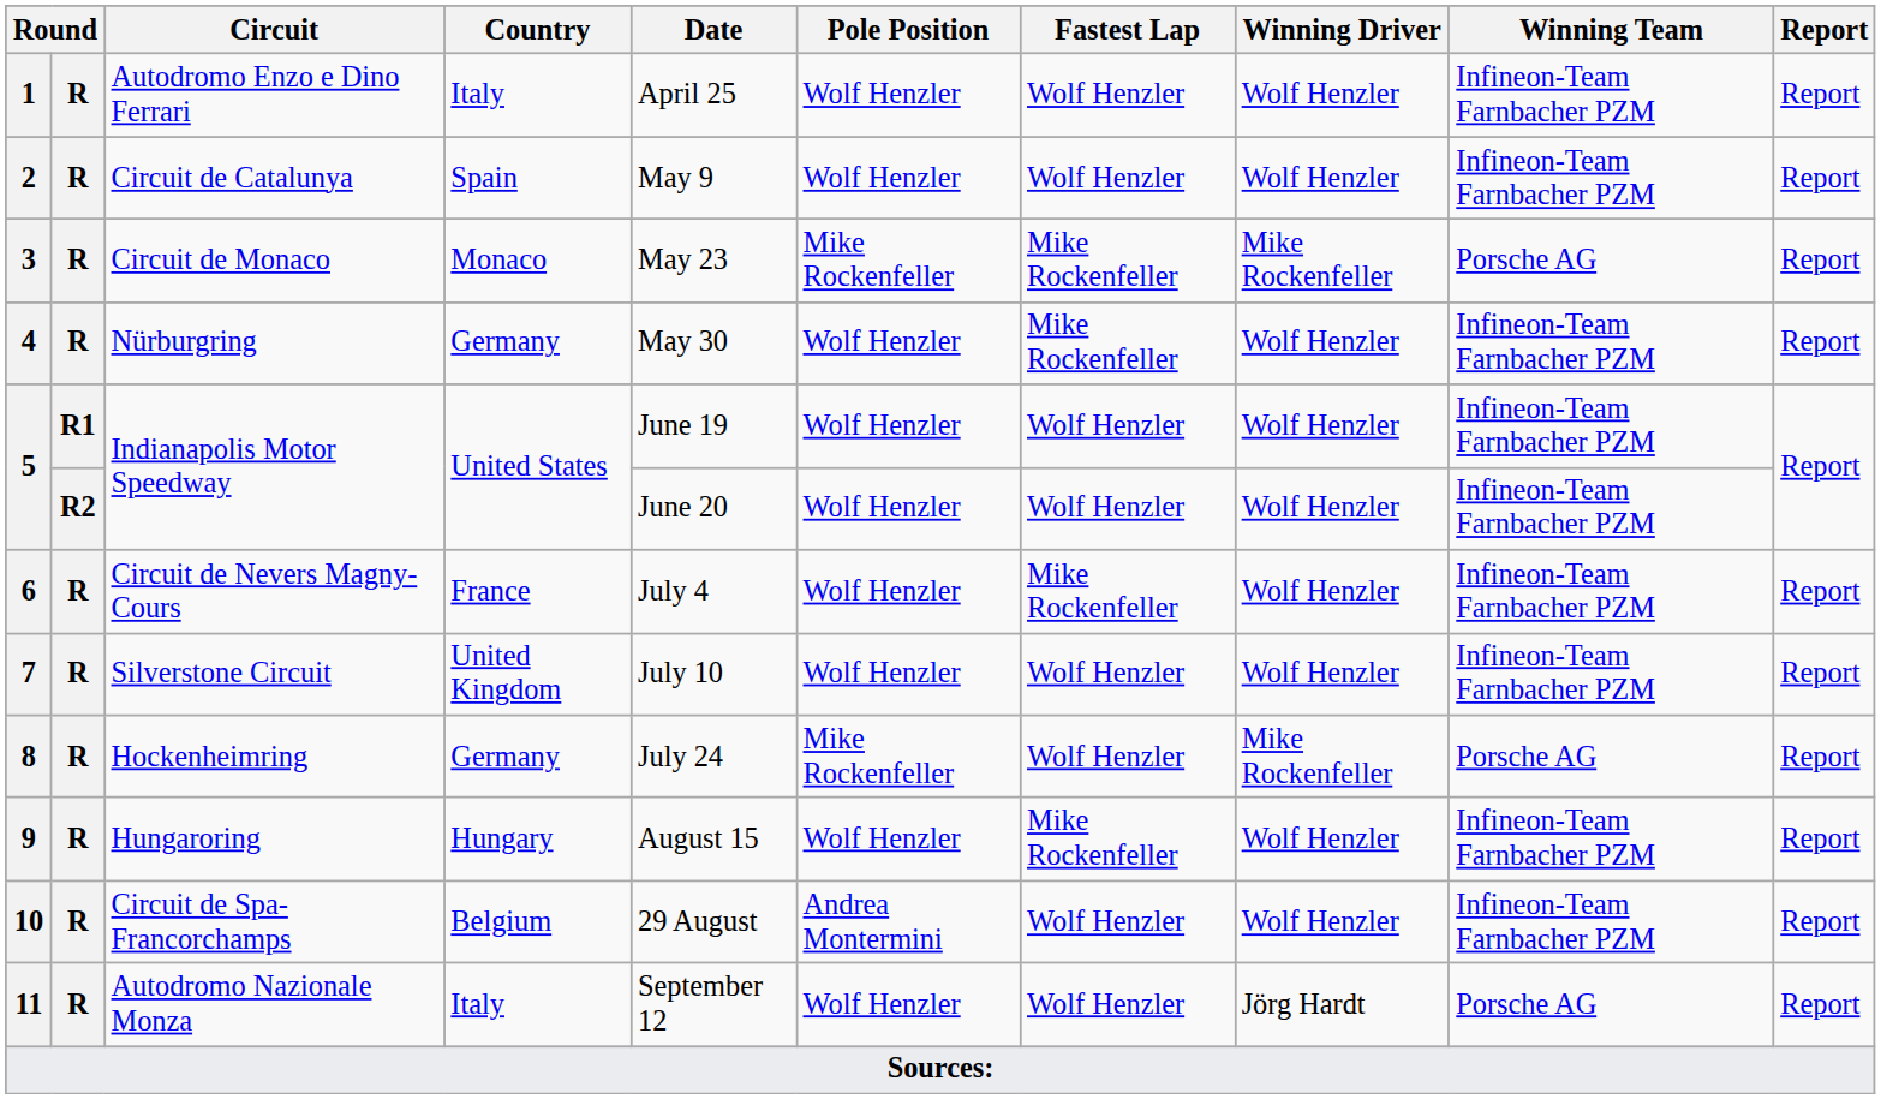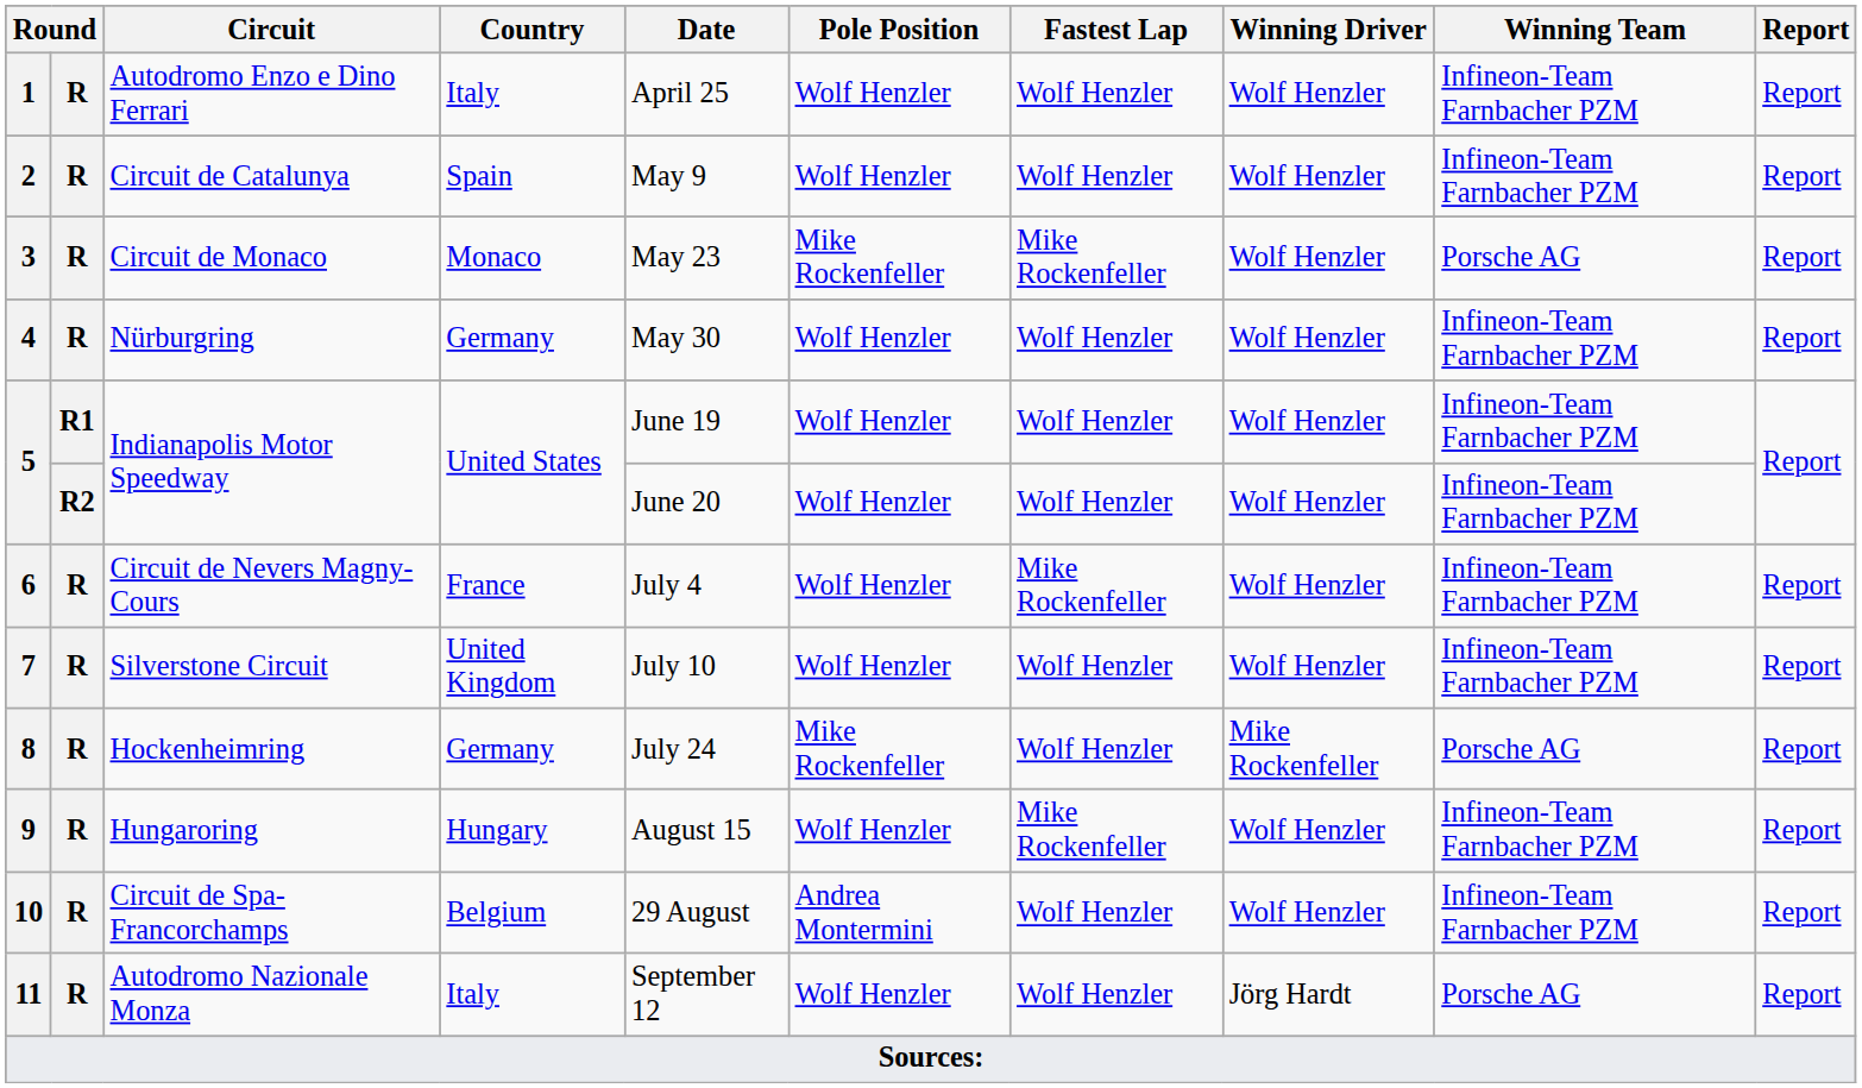3 | Winning Driver: Mike Rockenfeller -> Wolf Henzler
4 | Fastest Lap: Mike Rockenfeller -> Wolf Henzler
